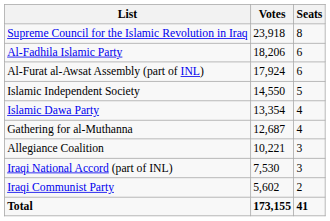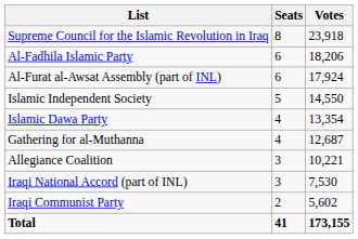columns swapped: Votes <-> Seats
